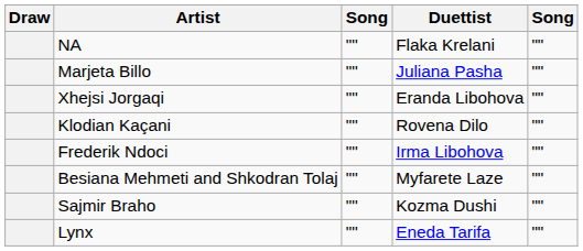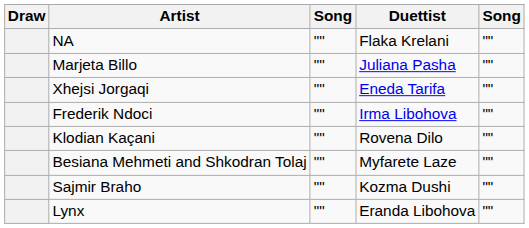Xhejsi Jorgaqi | Duettist: Eranda Libohova -> Eneda Tarifa
rows swapped: Klodian Kaçani <-> Frederik Ndoci
Lynx | Duettist: Eneda Tarifa -> Eranda Libohova
